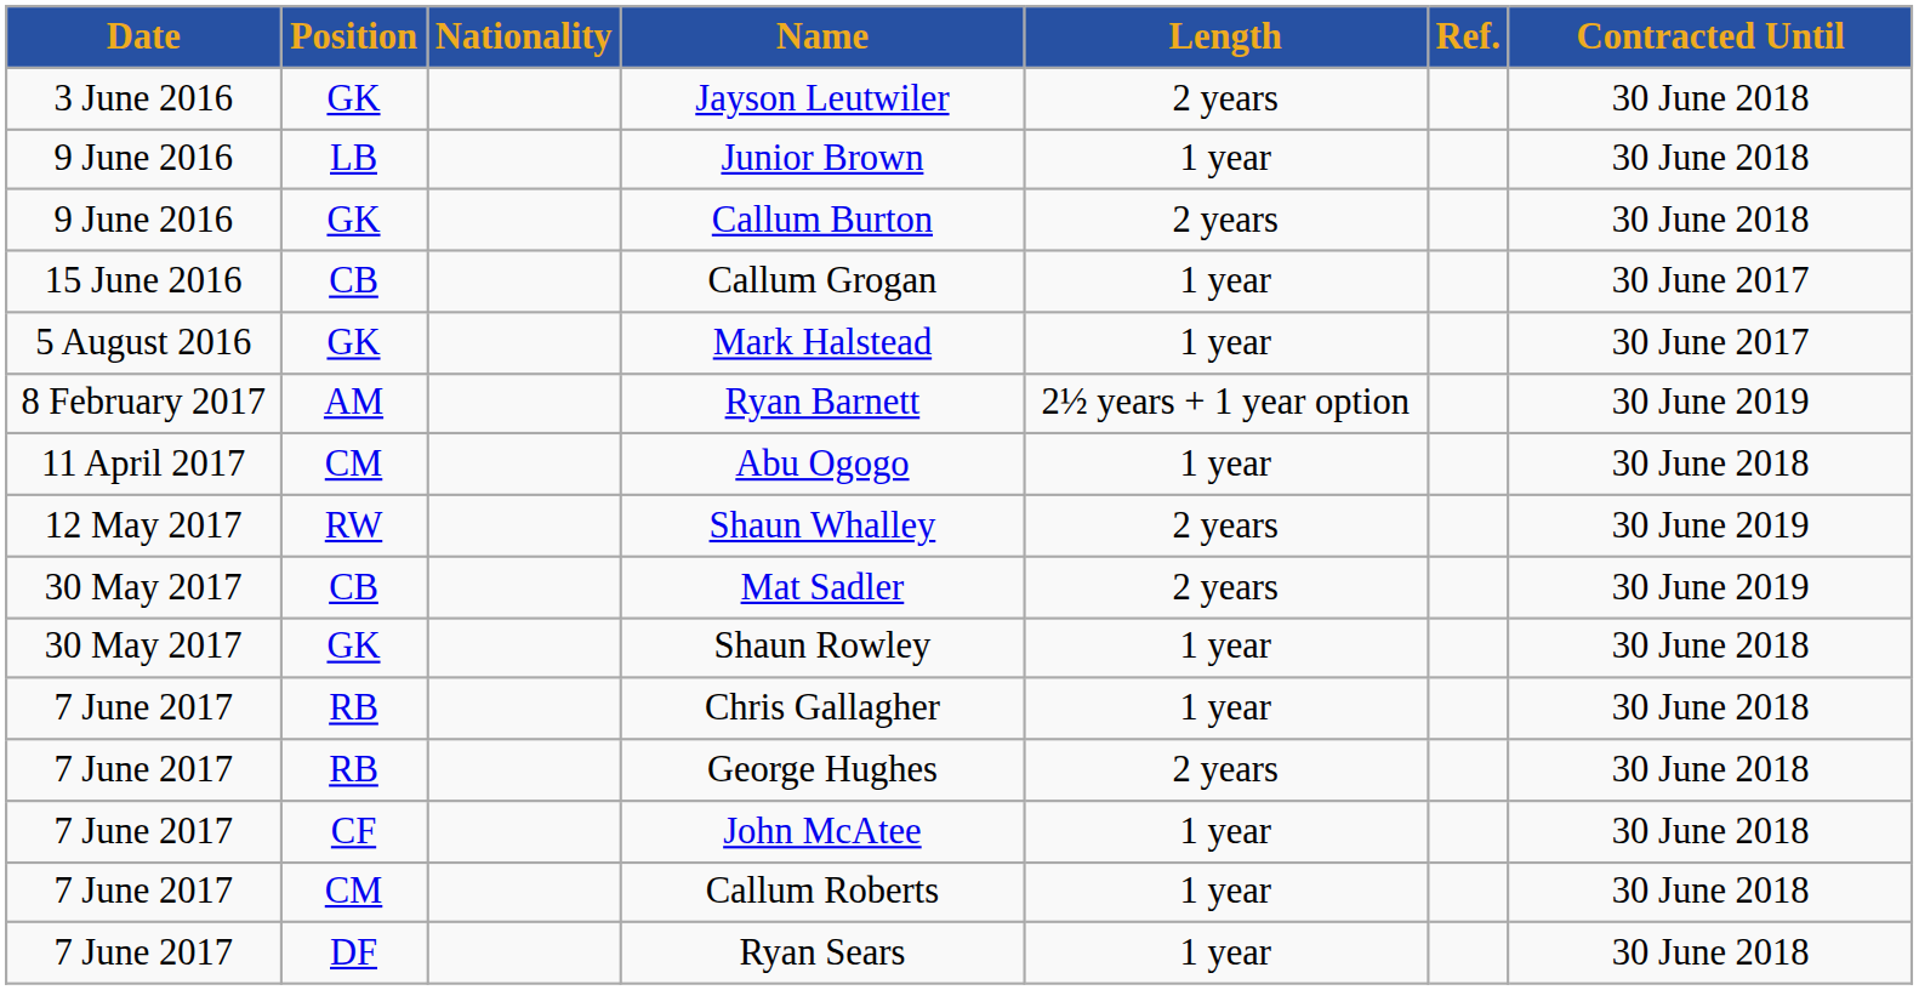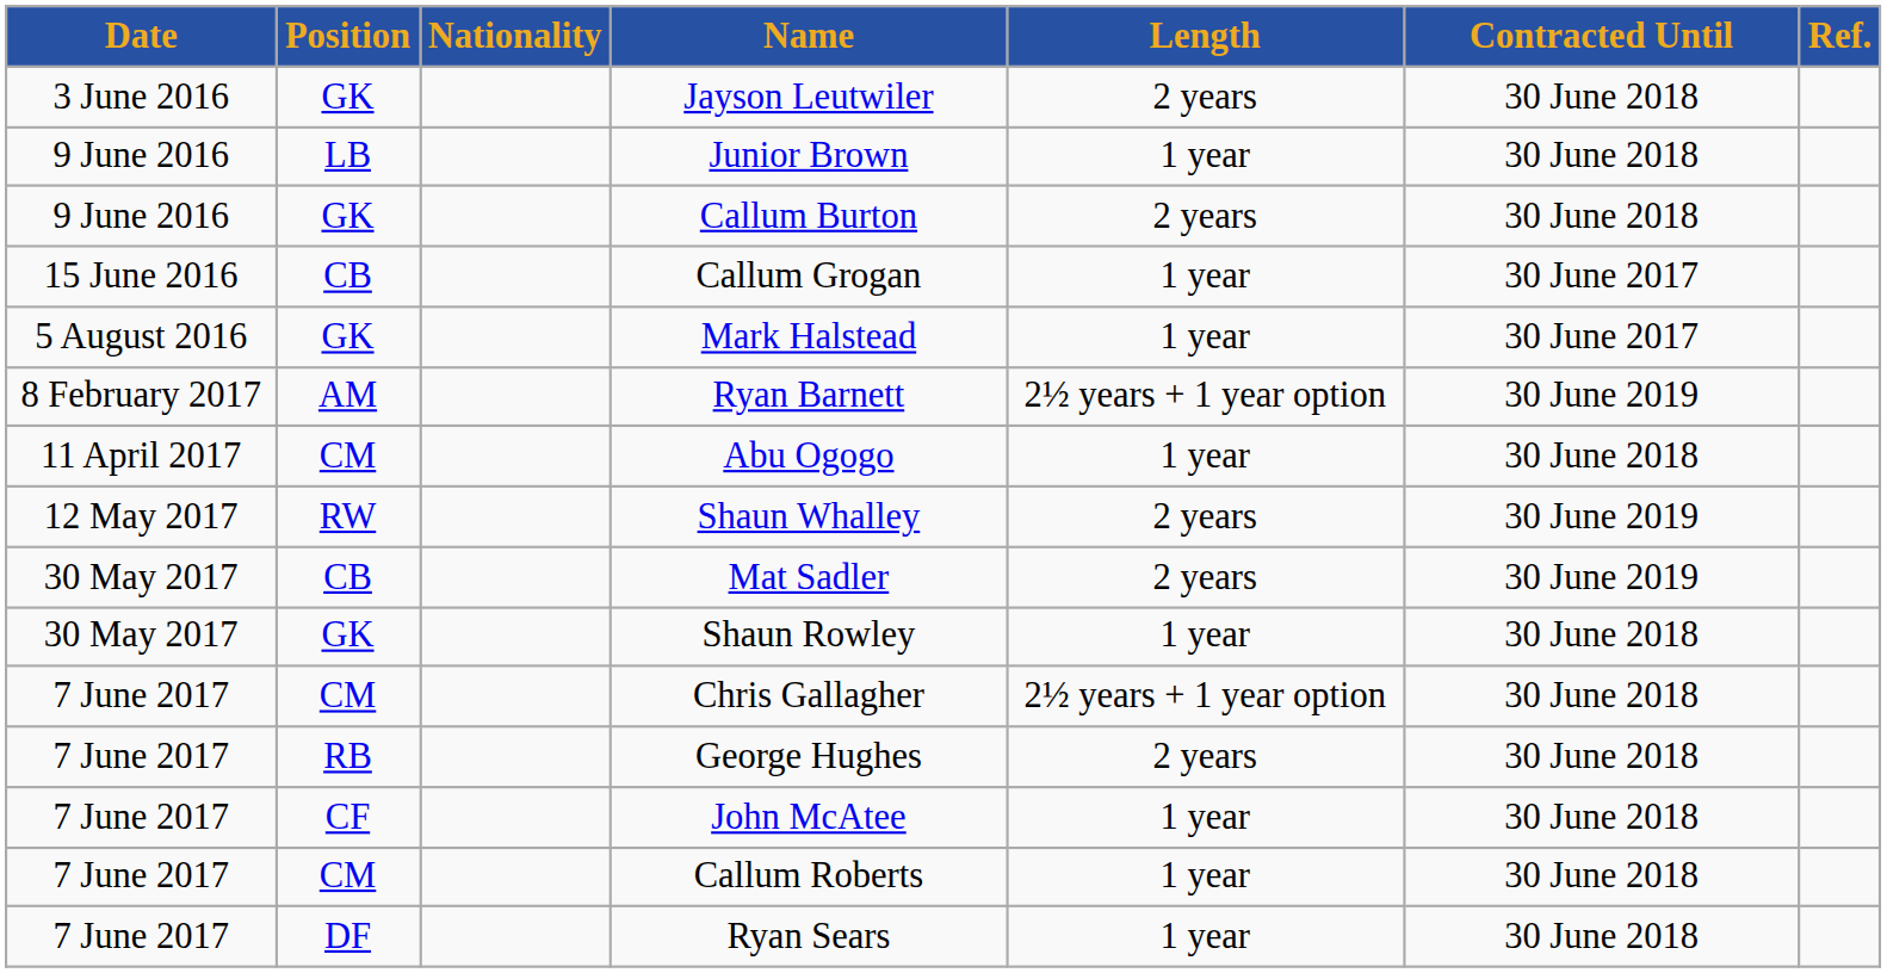columns swapped: Contracted Until <-> Ref.
Chris Gallagher | Position: RB -> CM
Chris Gallagher | Length: 1 year -> 2½ years + 1 year option
